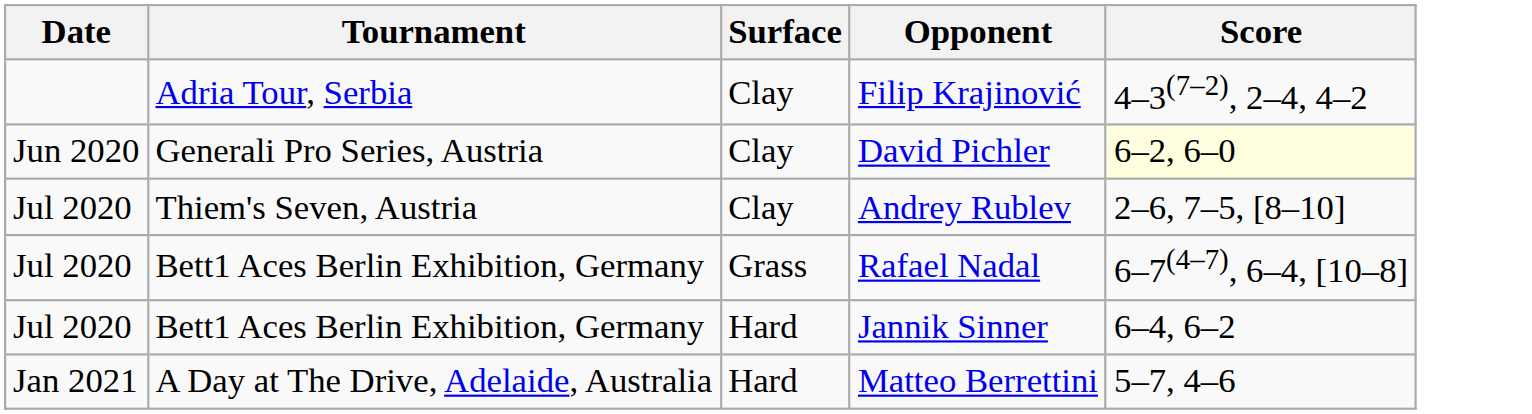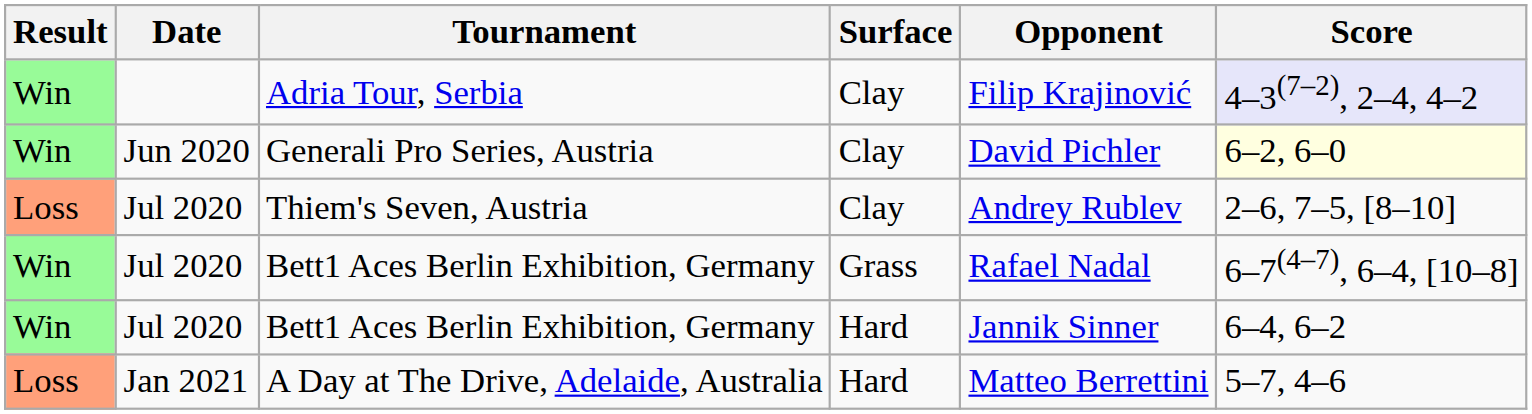+ column: Result | Win | Win | Loss | Win | Win | Loss
Adria Tour, Serbia | Score: no background -> lavender background
